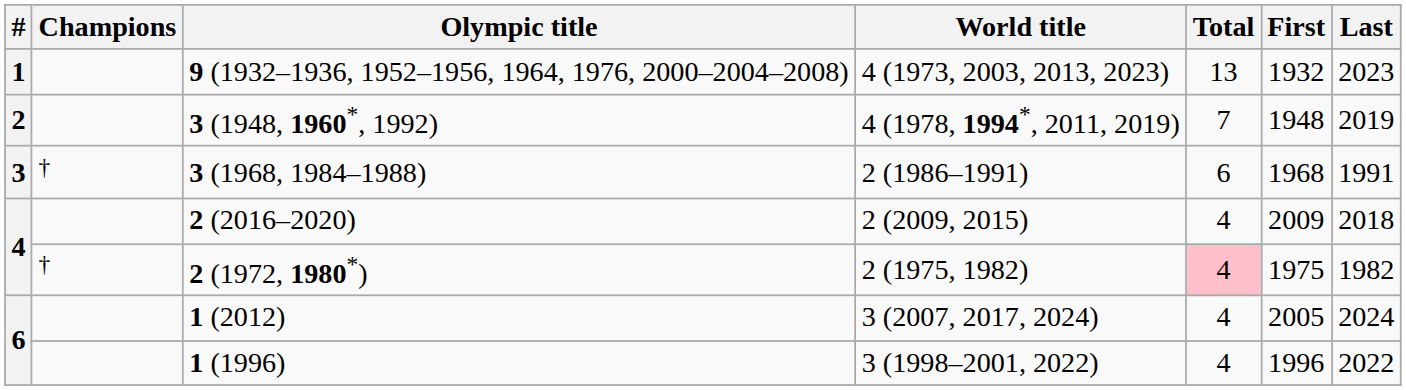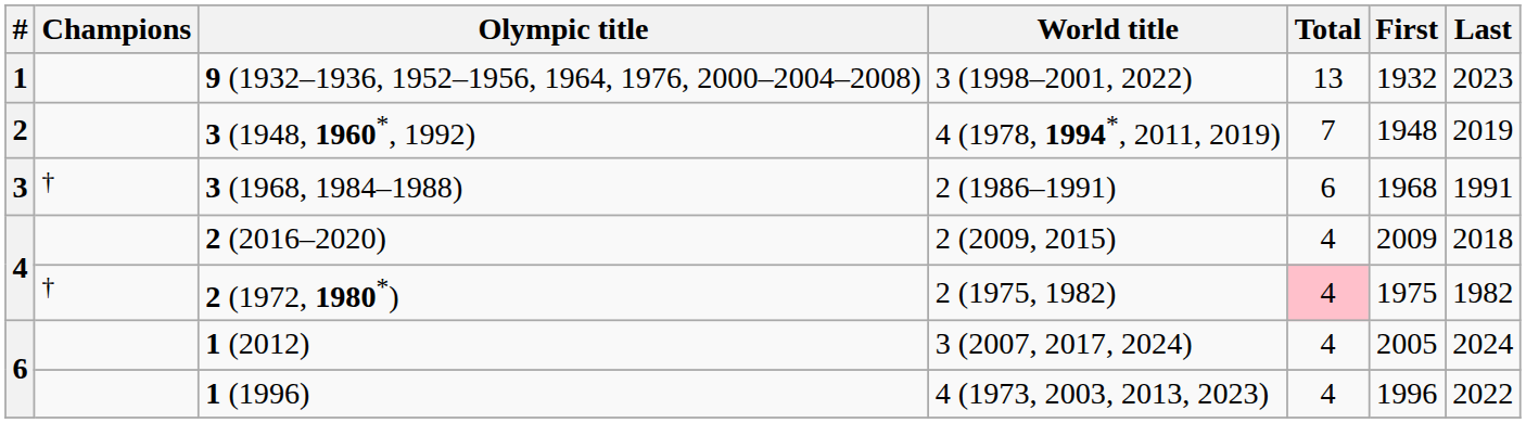9 (1932–1936, 1952–1956, 1964, 1976, 2000–2004–2008) | World title: 4 (1973, 2003, 2013, 2023) -> 3 (1998–2001, 2022)
1 (1996) | World title: 3 (1998–2001, 2022) -> 4 (1973, 2003, 2013, 2023)
